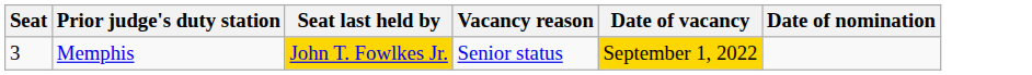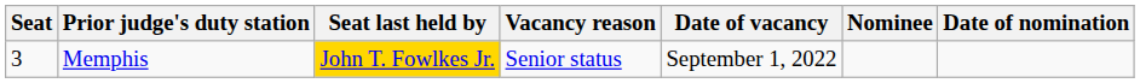+ column: Nominee
Memphis | Date of vacancy: gold background -> no background
